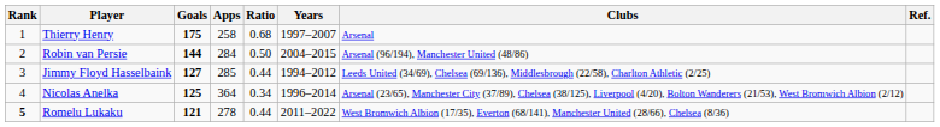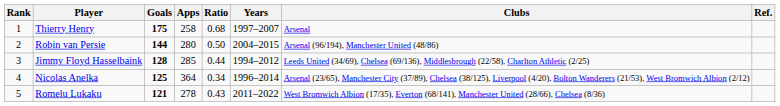Robin van Persie | Apps: 284 -> 280
Jimmy Floyd Hasselbaink | Goals: 127 -> 128
Romelu Lukaku | Rank: bold -> normal
Romelu Lukaku | Ratio: 0.44 -> 0.43
